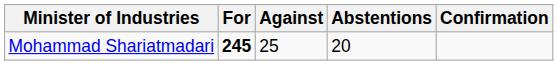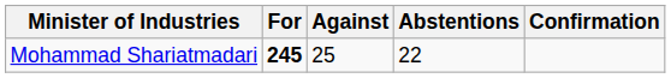Mohammad Shariatmadari | Abstentions: 20 -> 22
